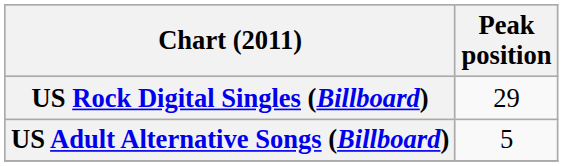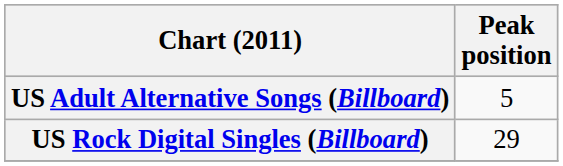rows swapped: US Adult Alternative Songs (Billboard) <-> US Rock Digital Singles (Billboard)
